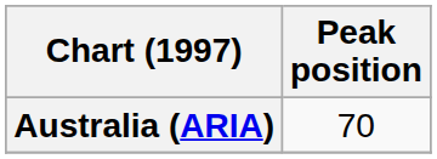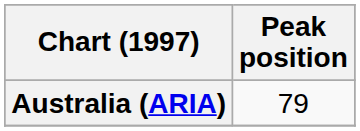Australia (ARIA) | Peak position: 70 -> 79
